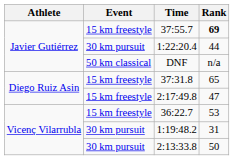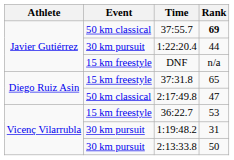37:55.7 | Event: 15 km freestyle -> 50 km classical
DNF | Event: 50 km classical -> 15 km freestyle
2:17:49.8 | Event: 15 km freestyle -> 50 km classical
